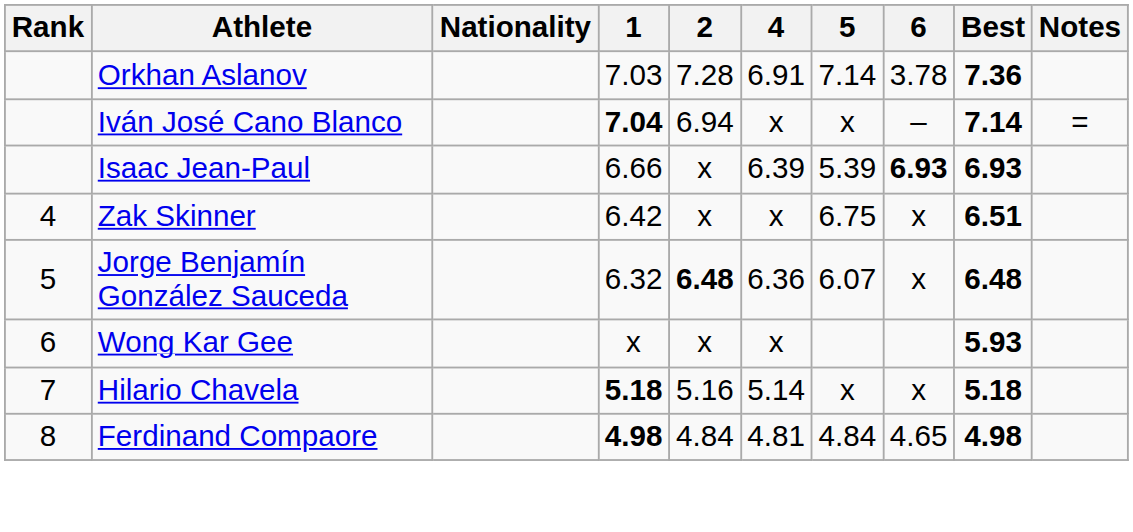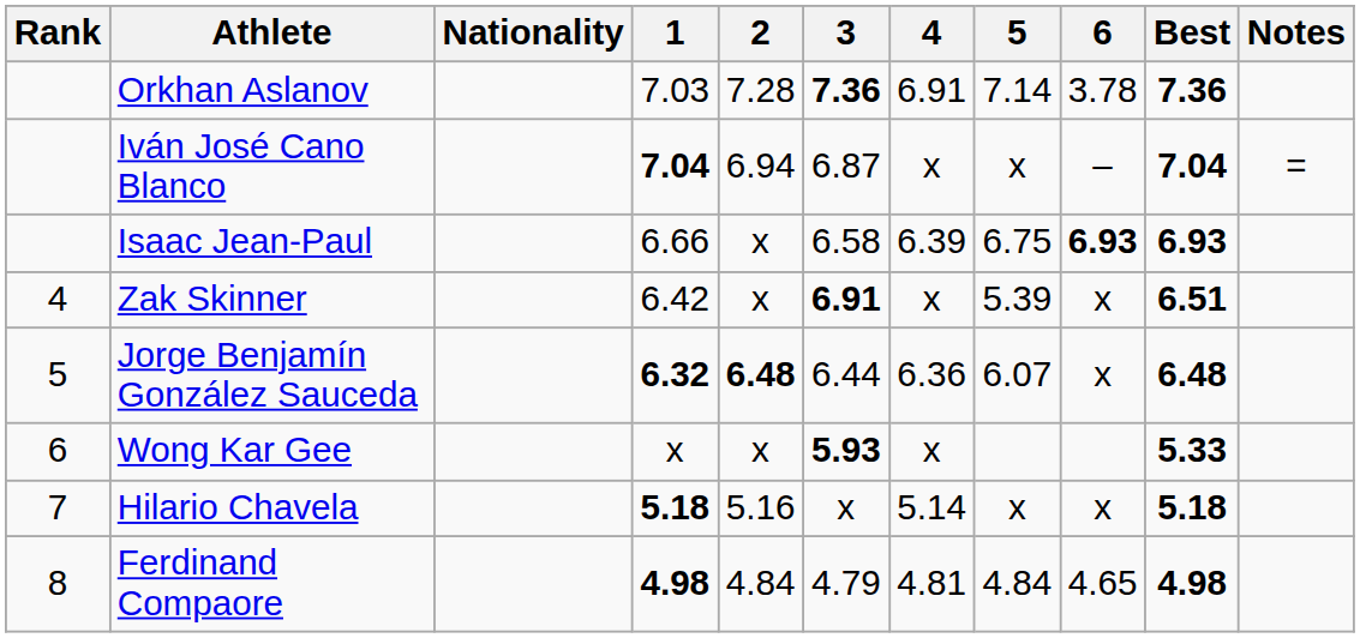+ column: 3 | 7.36 | 6.87 | 6.58 | 6.91 | 6.44 | 5.93 | x | 4.79
Iván José Cano Blanco | Best: 7.14 -> 7.04
Isaac Jean-Paul | 5: 5.39 -> 6.75
Zak Skinner | 5: 6.75 -> 5.39
Jorge Benjamín González Sauceda | 1: normal -> bold
Wong Kar Gee | Best: 5.93 -> 5.33
